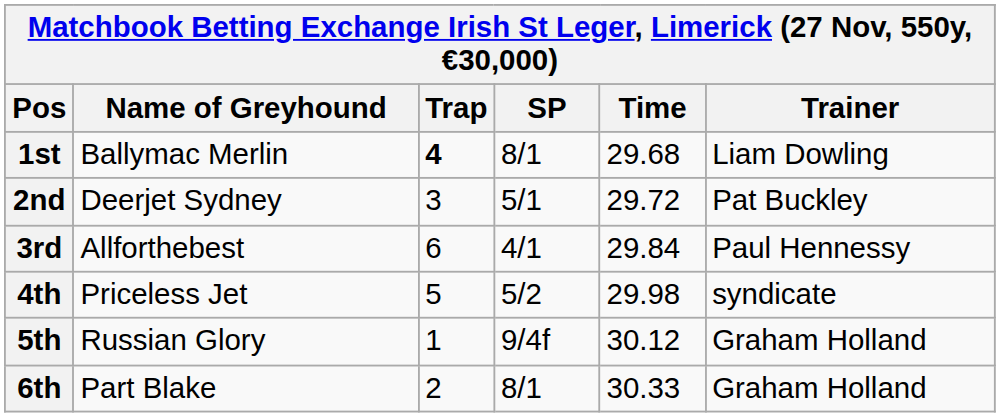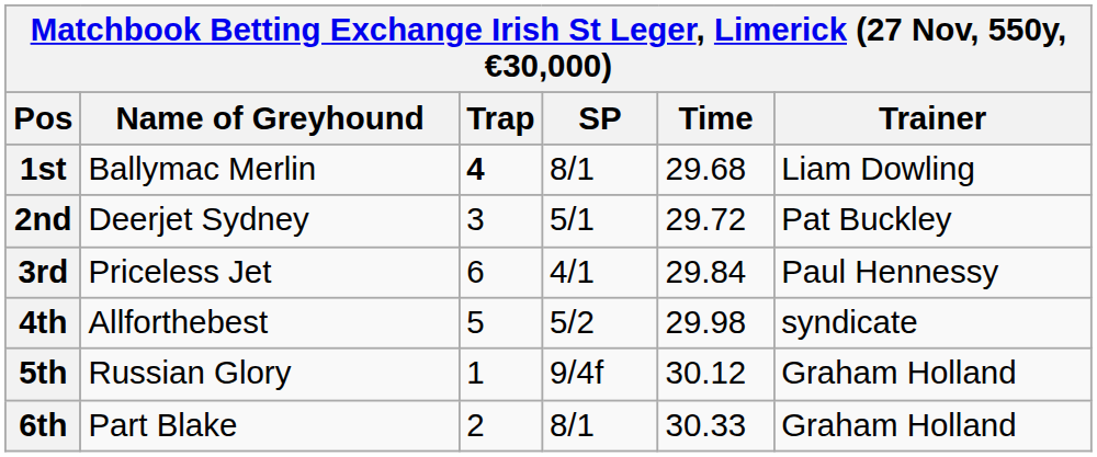3rd | Name of Greyhound: Allforthebest -> Priceless Jet
4th | Name of Greyhound: Priceless Jet -> Allforthebest
